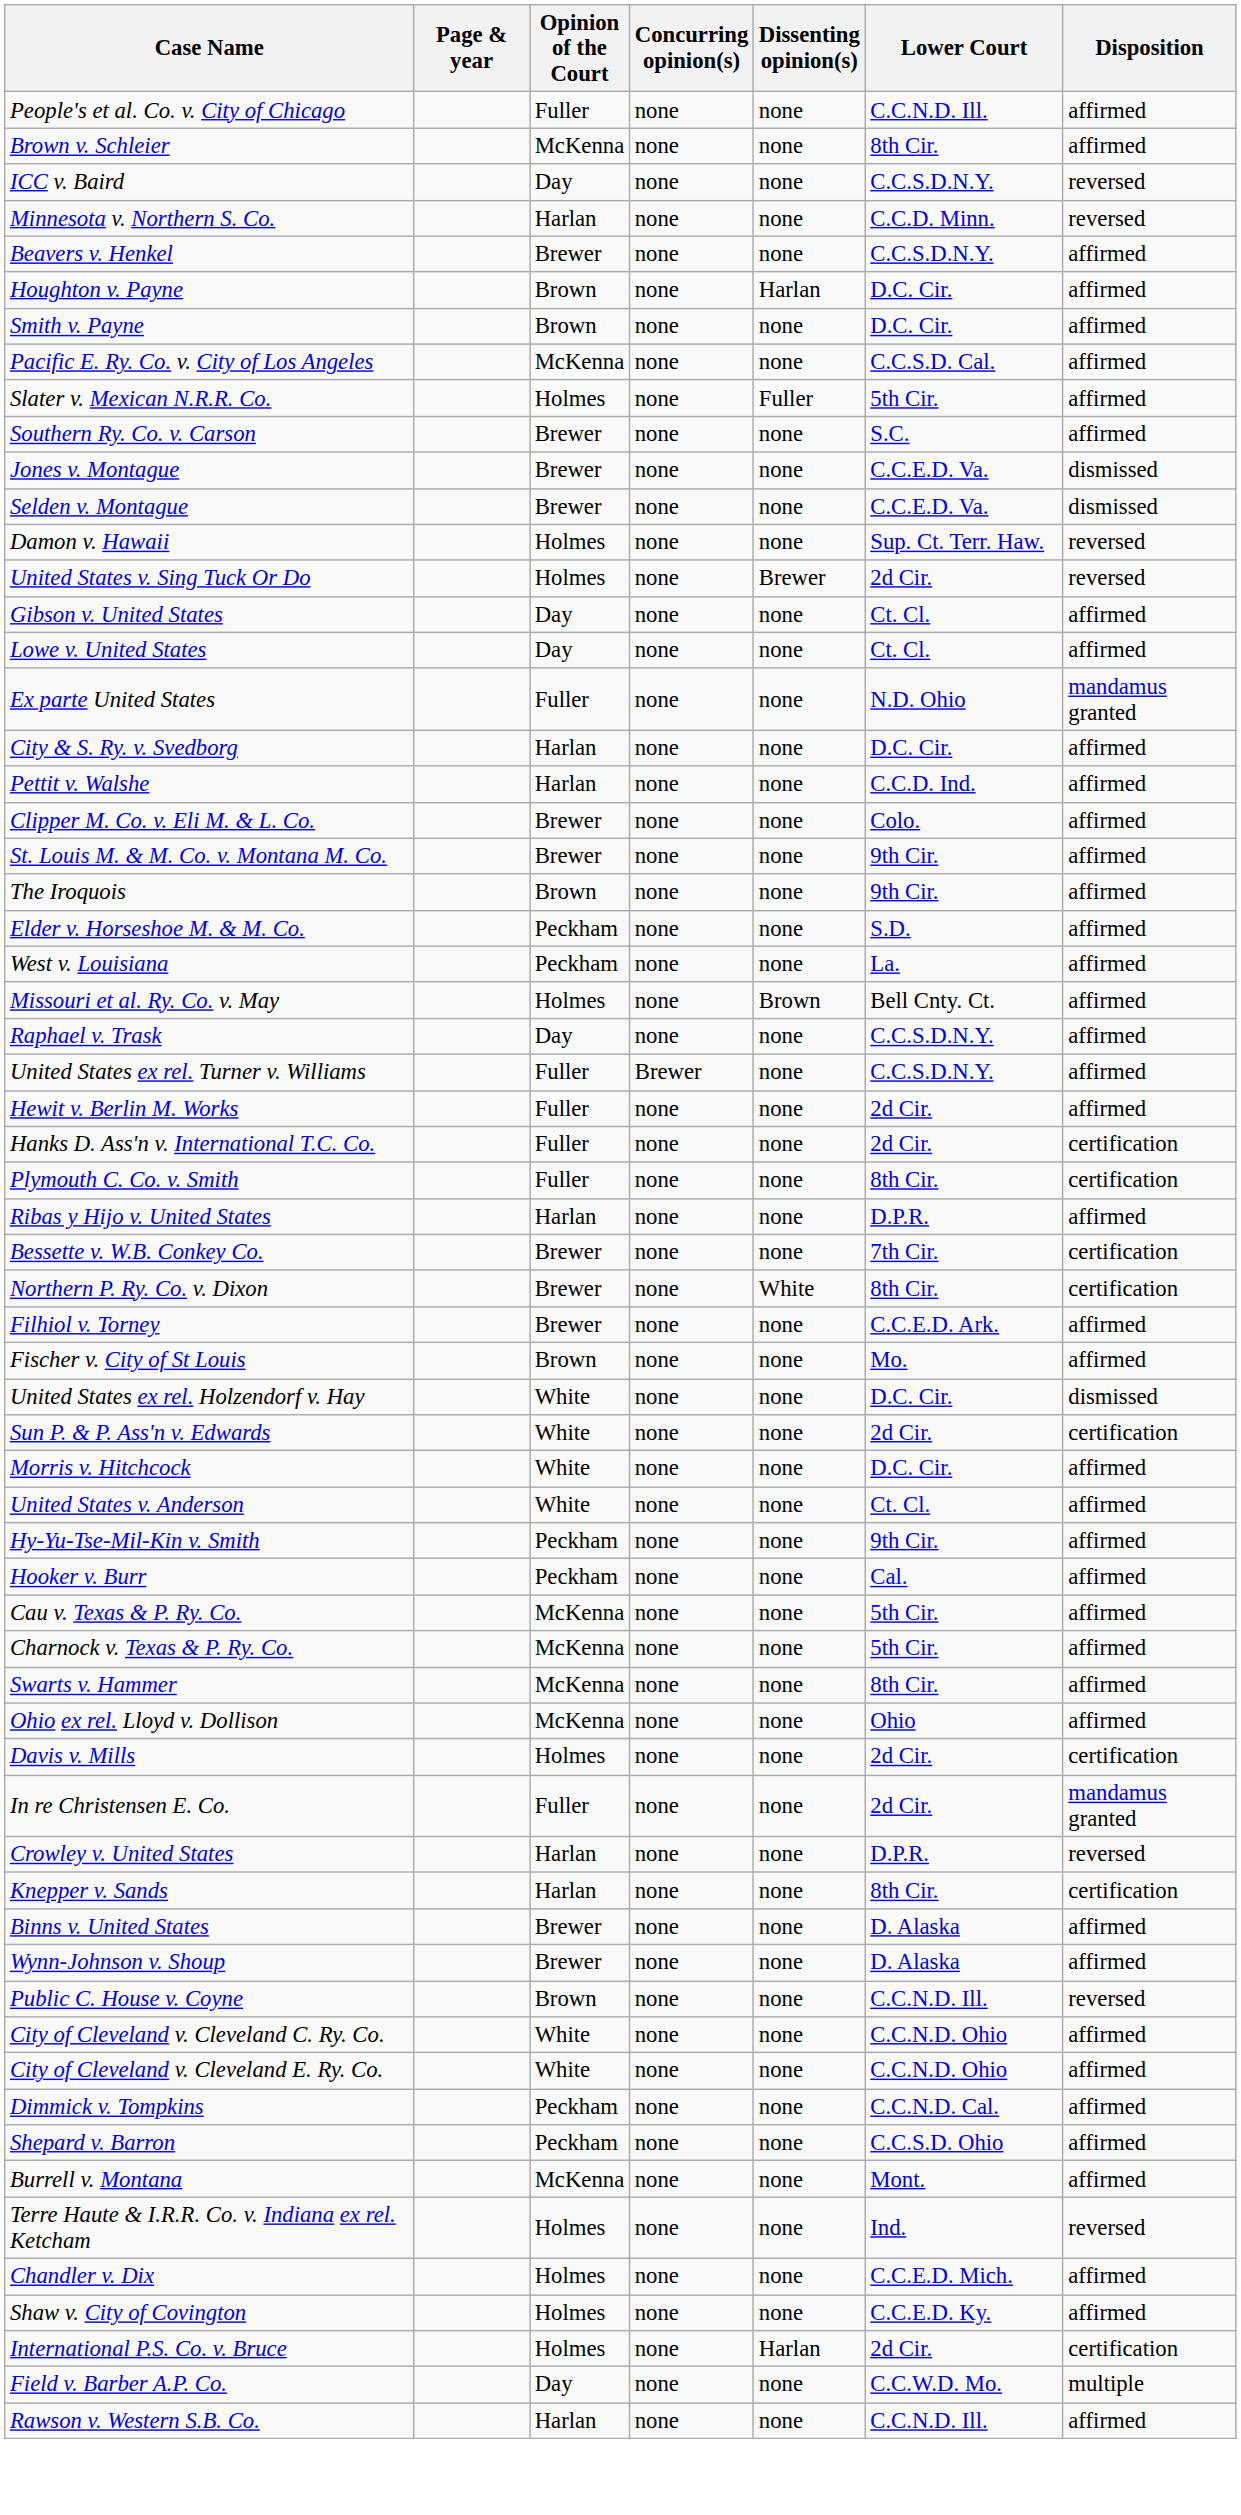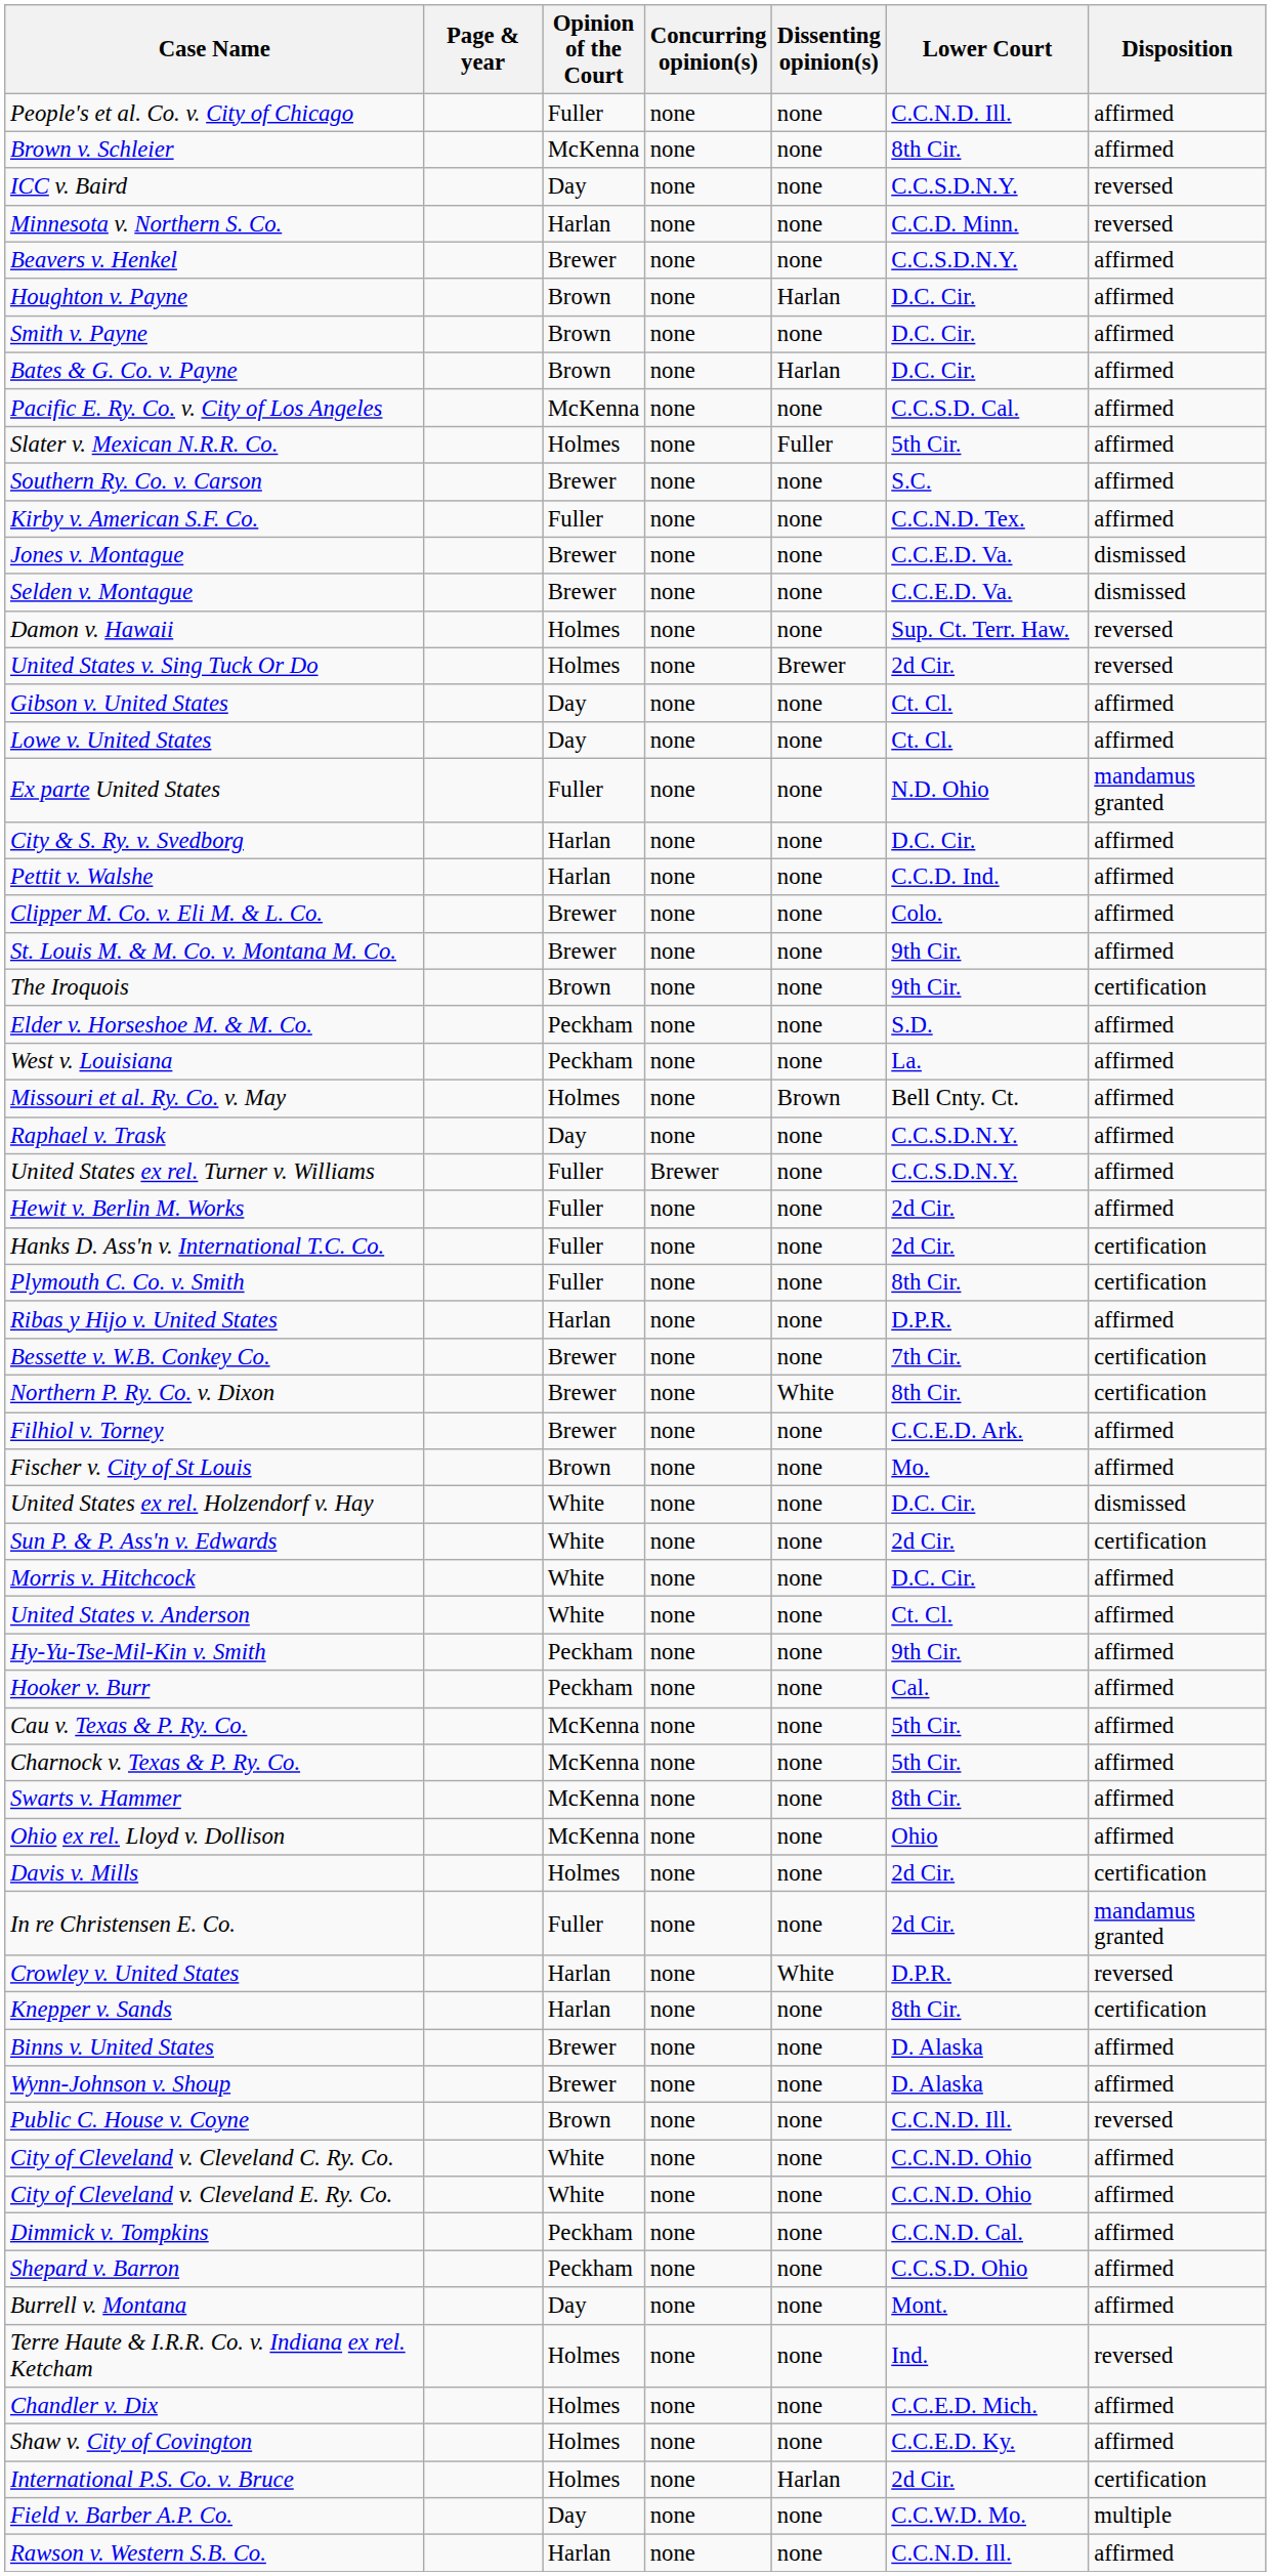+ row: Bates & G. Co. v. Payne | Brown | none | Harlan | D.C. Cir. | affirmed
+ row: Kirby v. American S.F. Co. | Fuller | none | none | C.C.N.D. Tex. | affirmed
The Iroquois | Disposition: affirmed -> certification
Crowley v. United States | Dissenting opinion(s): none -> White
Burrell v. Montana | Opinion of the Court: McKenna -> Day
